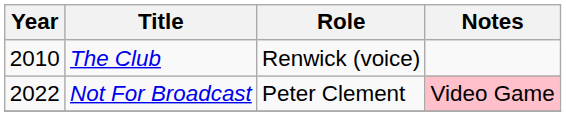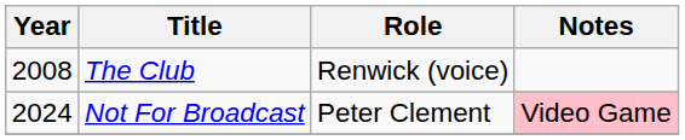The Club | Year: 2010 -> 2008
Not For Broadcast | Year: 2022 -> 2024
